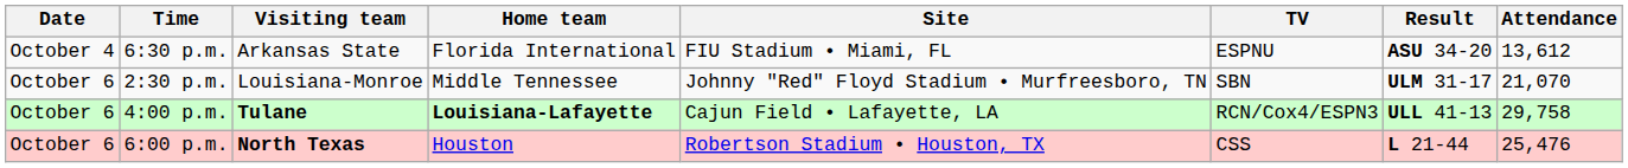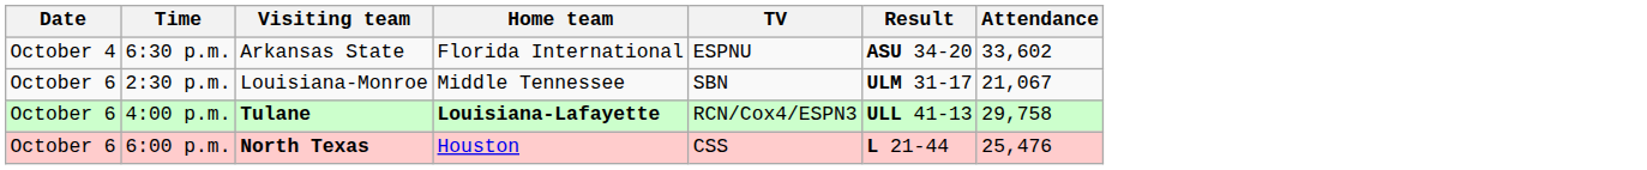- column: Site | FIU Stadium • Miami, FL | Johnny "Red" Floyd Stadium • Murfreesboro, TN | Cajun Field • Lafayette, LA | Robertson Stadium • Houston, TX
6:30 p.m. | Attendance: 13,612 -> 33,602
2:30 p.m. | Attendance: 21,070 -> 21,067
